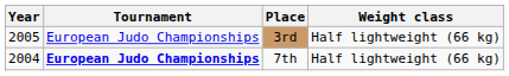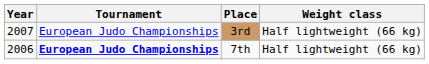3rd | Year: 2005 -> 2007
7th | Year: 2004 -> 2006
